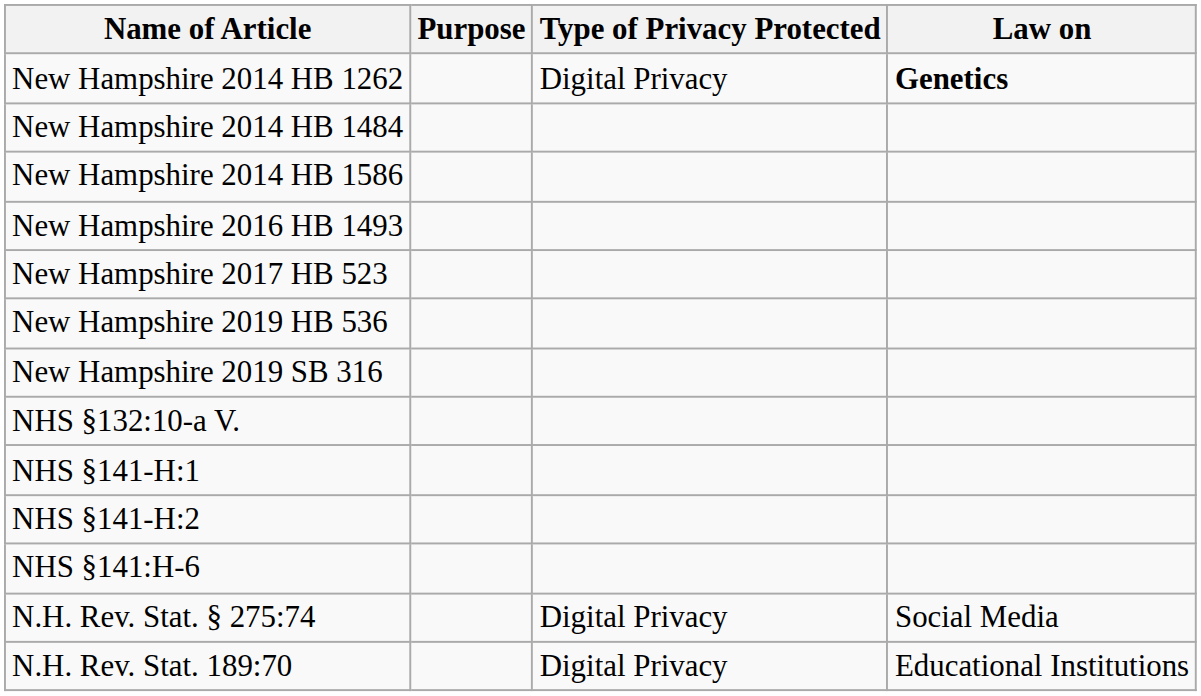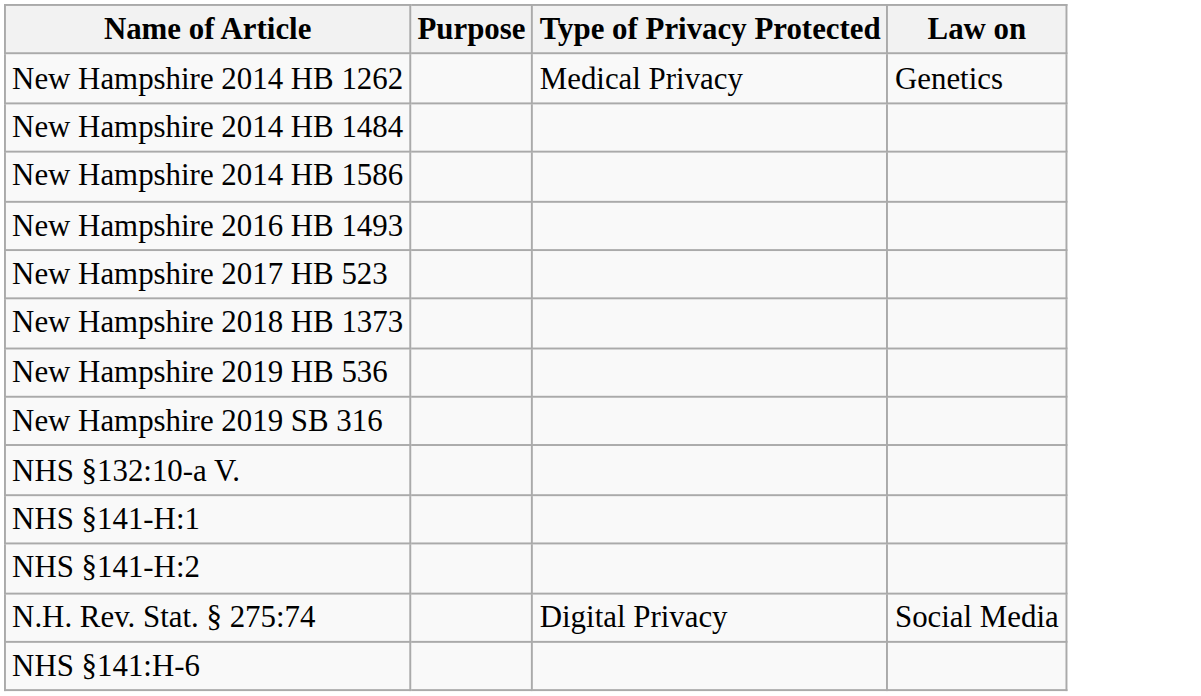New Hampshire 2014 HB 1262 | Type of Privacy Protected: Digital Privacy -> Medical Privacy
New Hampshire 2014 HB 1262 | Law on: bold -> normal
+ row: New Hampshire 2018 HB 1373
rows swapped: NHS §141:H-6 <-> N.H. Rev. Stat. § 275:74
- row: N.H. Rev. Stat. 189:70 | Digital Privacy | Educational Institutions
